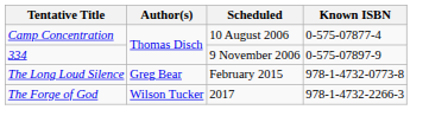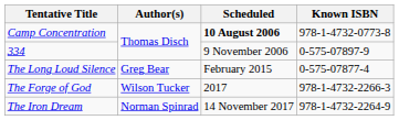Camp Concentration | Scheduled: normal -> bold
Camp Concentration | Known ISBN: 0-575-07877-4 -> 978-1-4732-0773-8
The Long Loud Silence | Known ISBN: 978-1-4732-0773-8 -> 0-575-07877-4
+ row: The Iron Dream | Norman Spinrad | 14 November 2017 | 978-1-4732-2264-9
